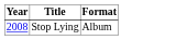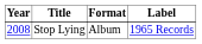+ column: Label | 1965 Records
